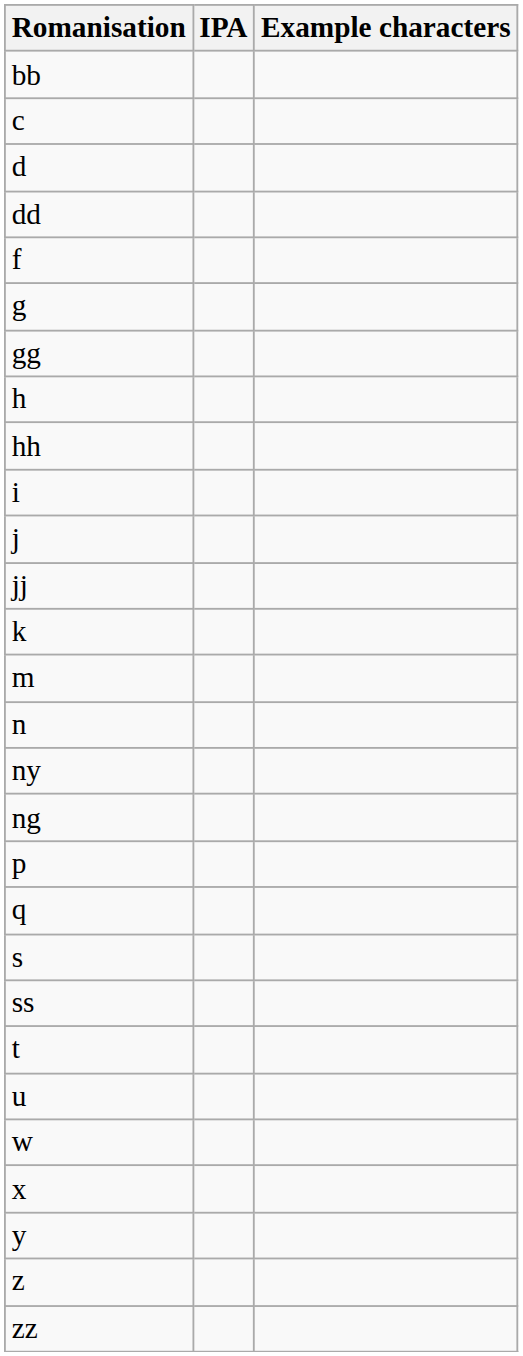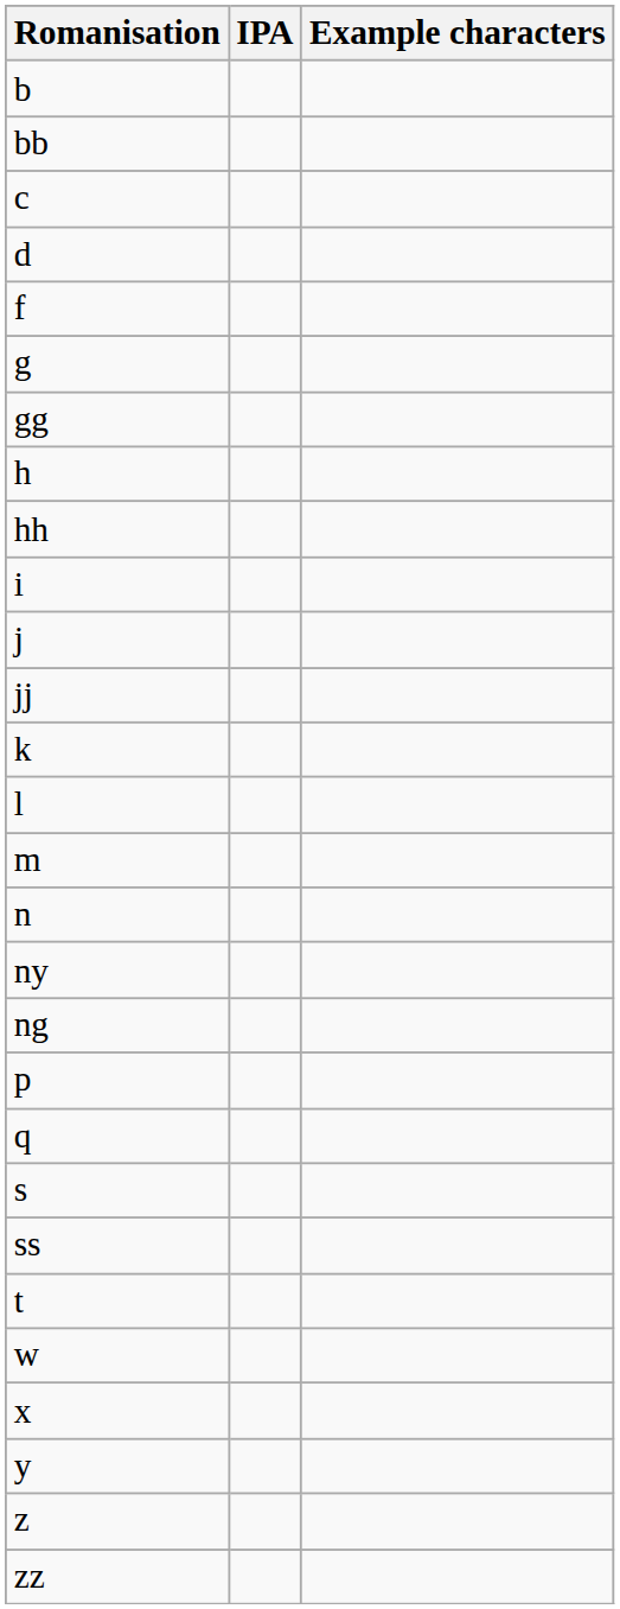+ row: b
- row: dd
+ row: l
- row: u
